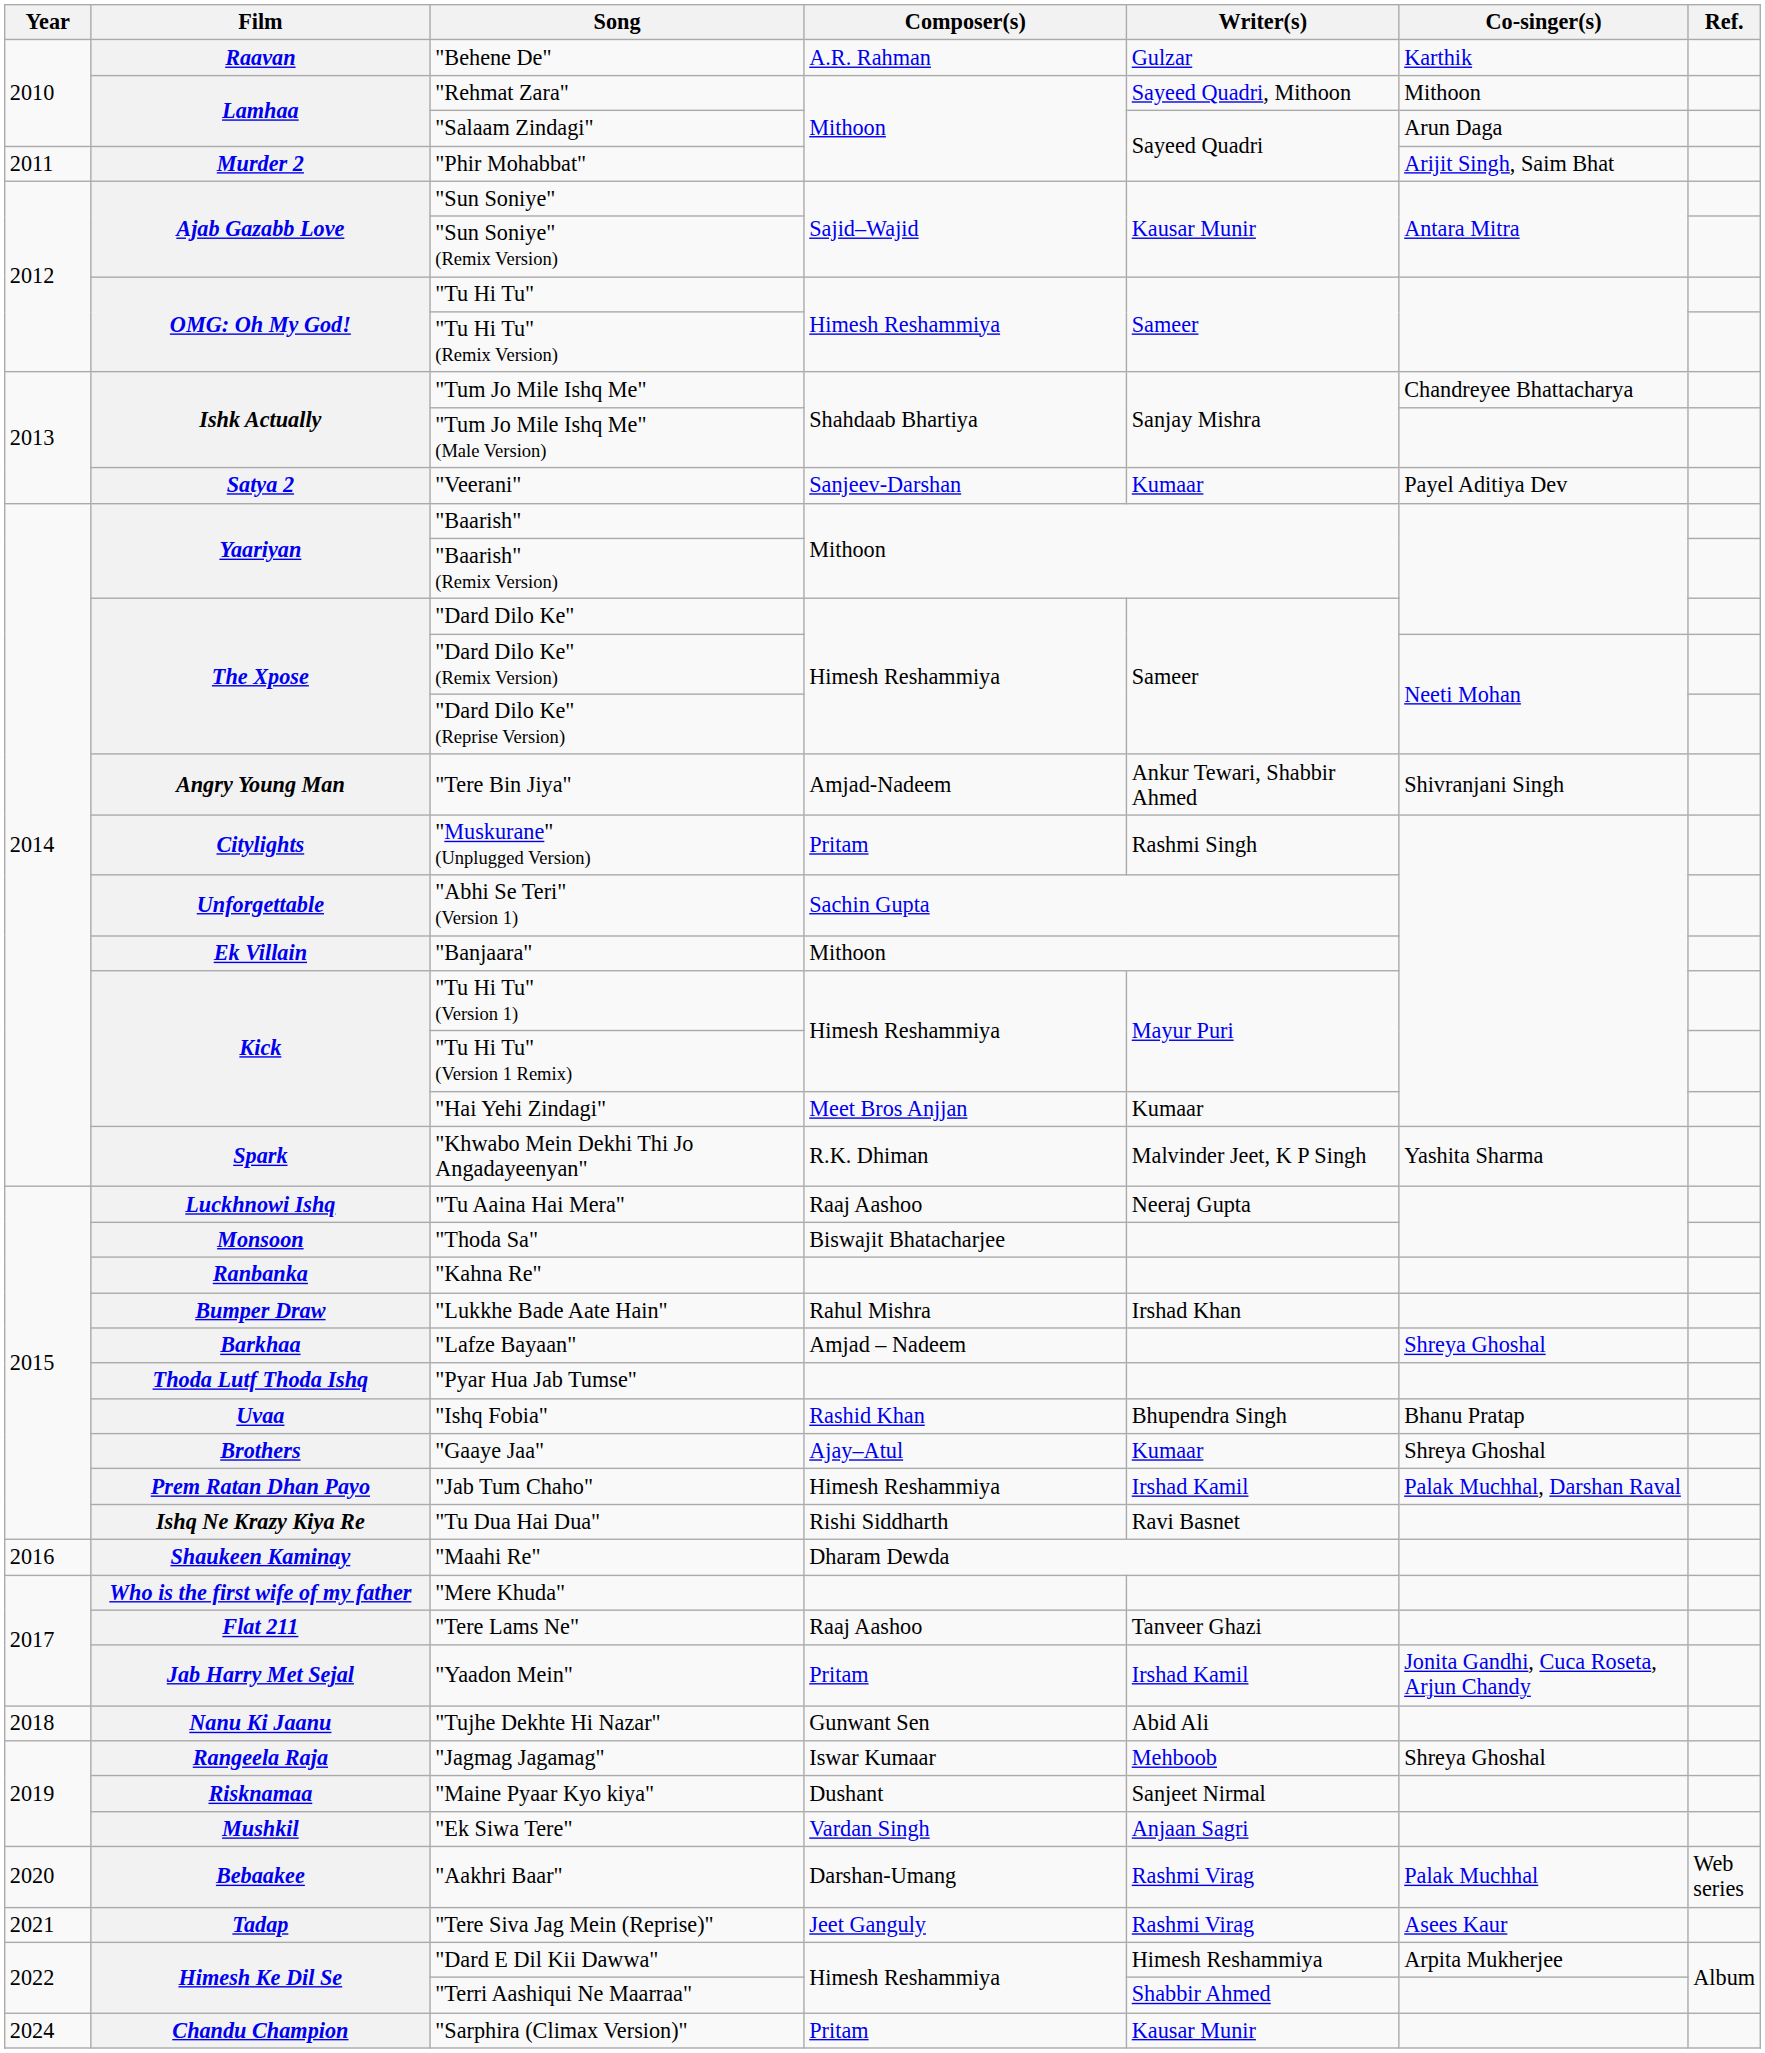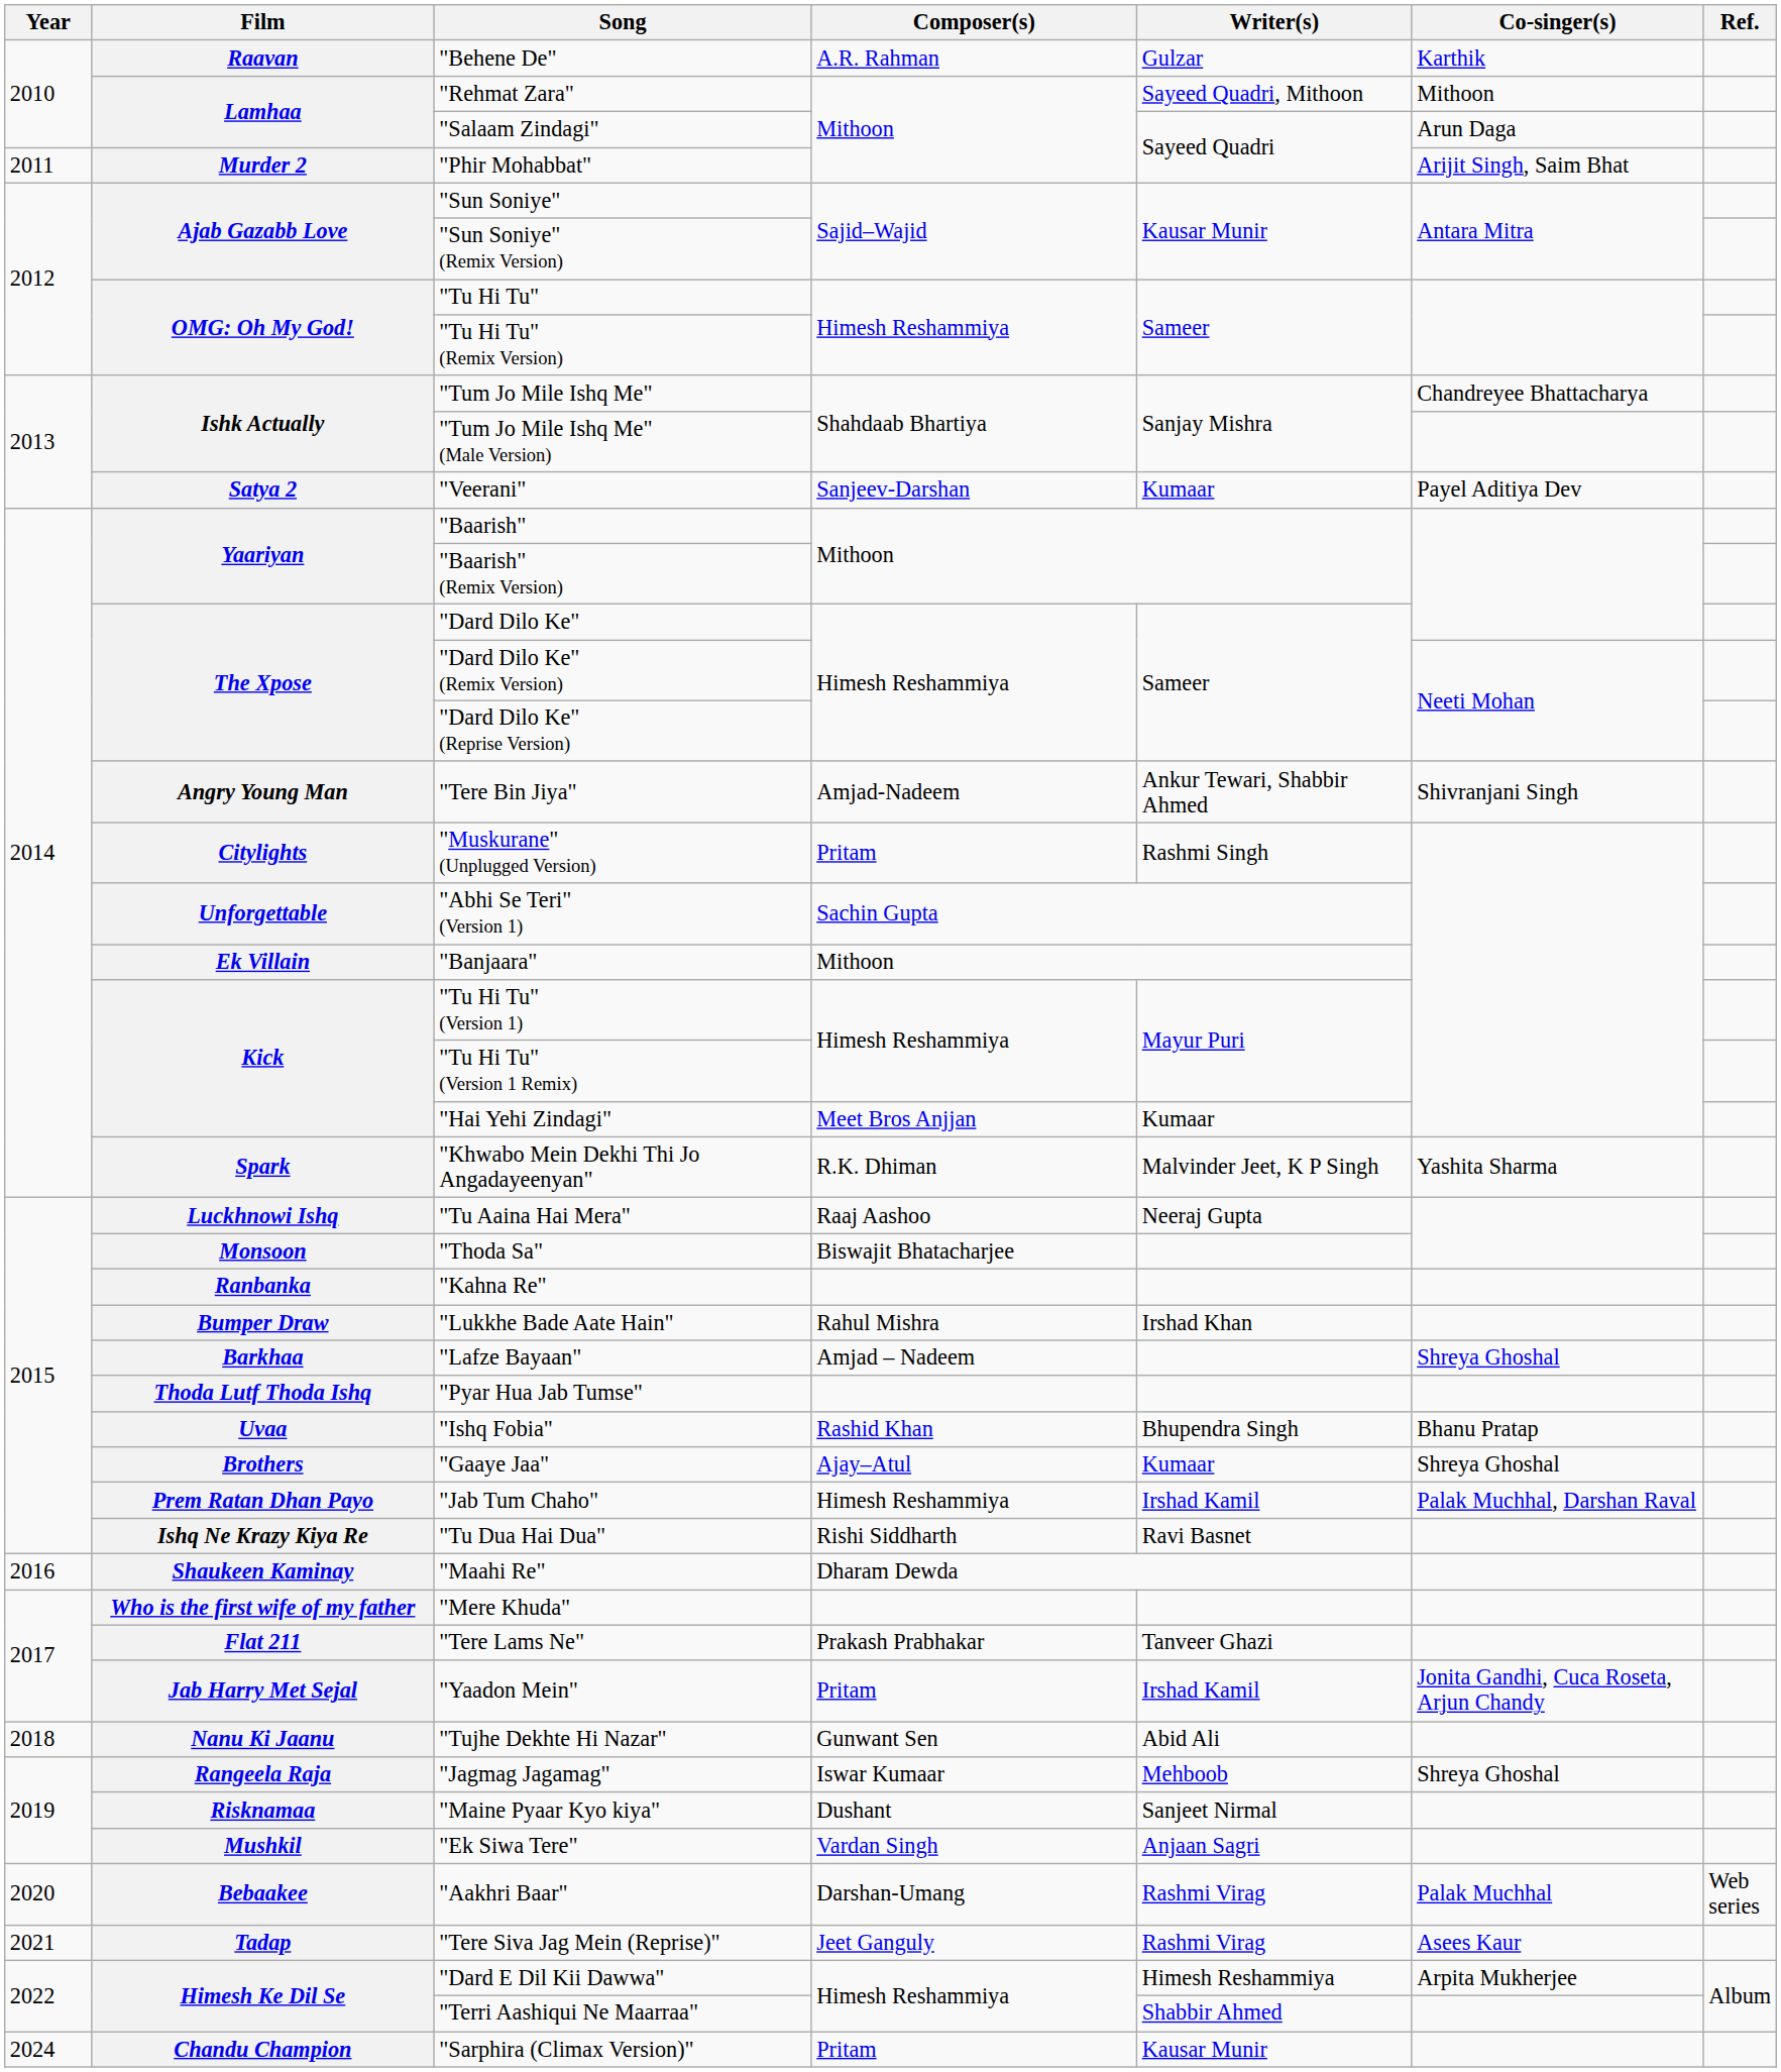"Tere Lams Ne" | Composer(s): Raaj Aashoo -> Prakash Prabhakar
